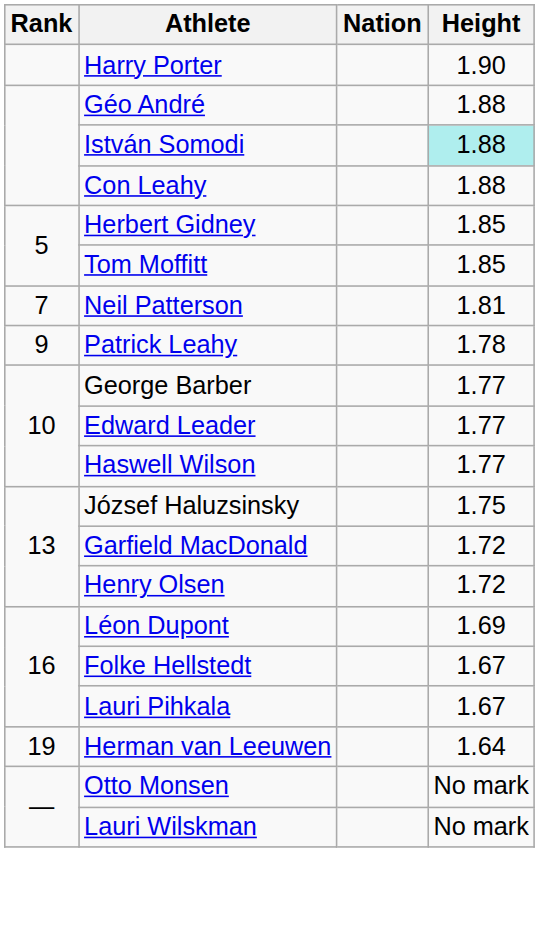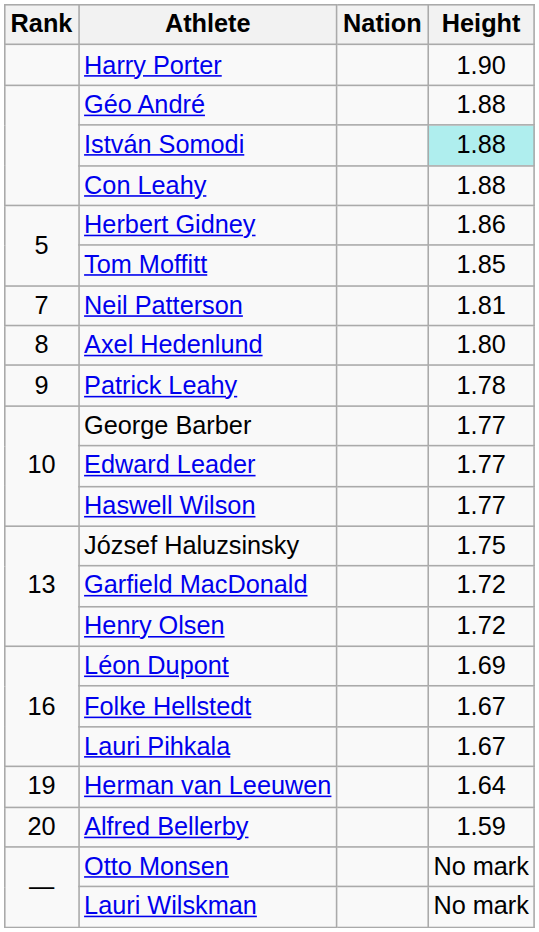Herbert Gidney | Height: 1.85 -> 1.86
+ row: 8 | Axel Hedenlund | 1.80
+ row: 20 | Alfred Bellerby | 1.59
